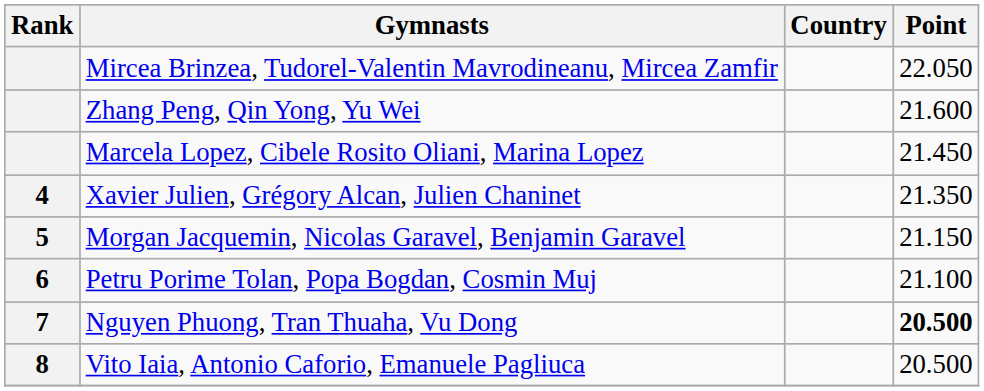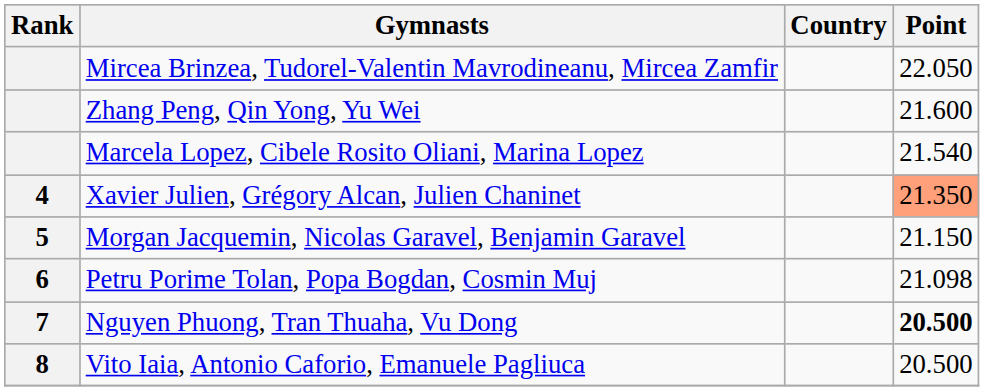Marcela Lopez, Cibele Rosito Oliani, Marina Lopez | Point: 21.450 -> 21.540
Xavier Julien, Grégory Alcan, Julien Chaninet | Point: no background -> lightsalmon background
Petru Porime Tolan, Popa Bogdan, Cosmin Muj | Point: 21.100 -> 21.098
